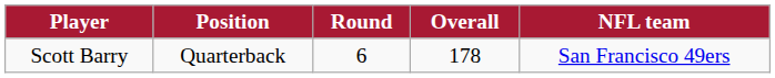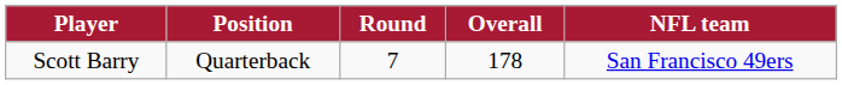Scott Barry | Round: 6 -> 7
